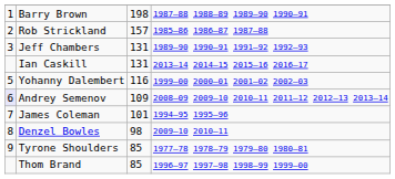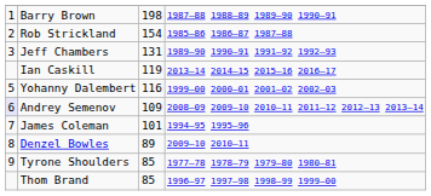Rob Strickland | column 3: 157 -> 154
Ian Caskill | column 3: 131 -> 119
Denzel Bowles | column 3: 98 -> 89
